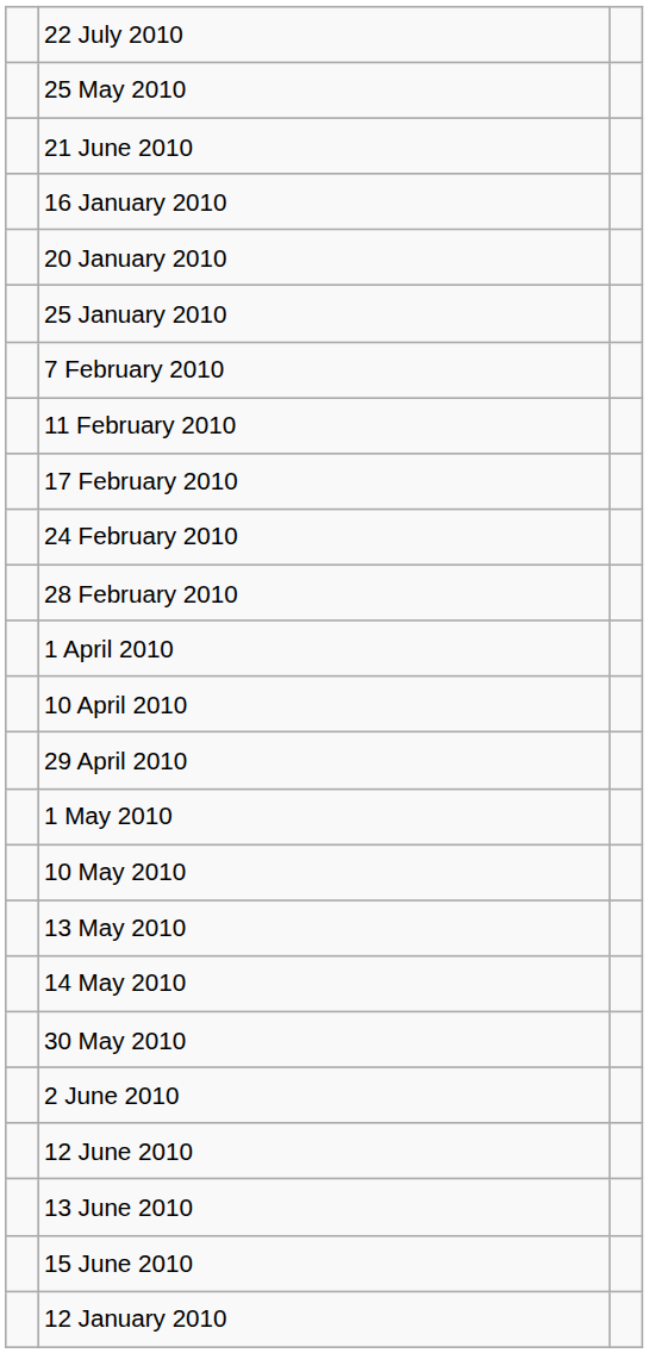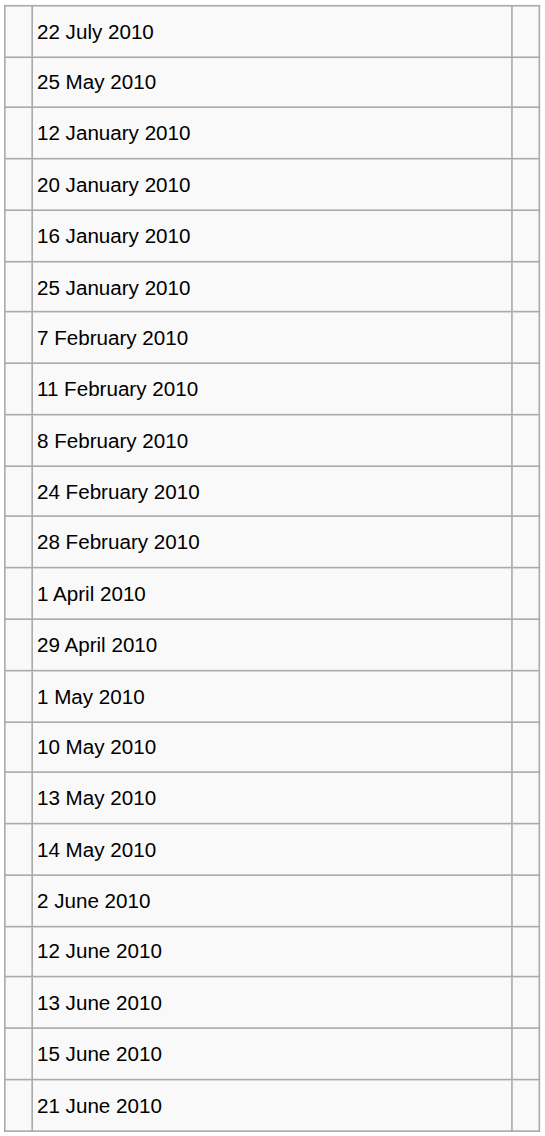rows swapped: 12 January 2010 <-> 21 June 2010
rows swapped: 16 January 2010 <-> 20 January 2010
+ row: 8 February 2010
- row: 17 February 2010
- row: 10 April 2010
- row: 30 May 2010
